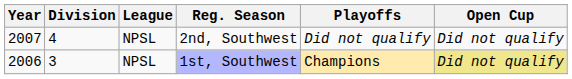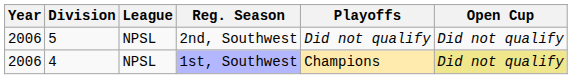2nd, Southwest | Year: 2007 -> 2006
2nd, Southwest | Division: 4 -> 5
1st, Southwest | Division: 3 -> 4
